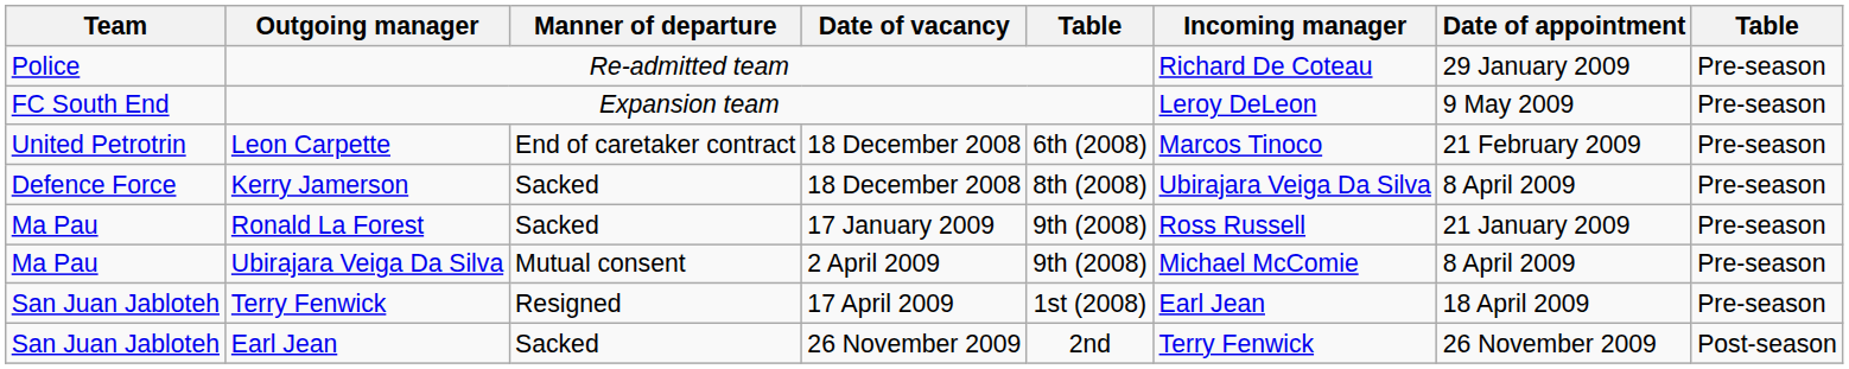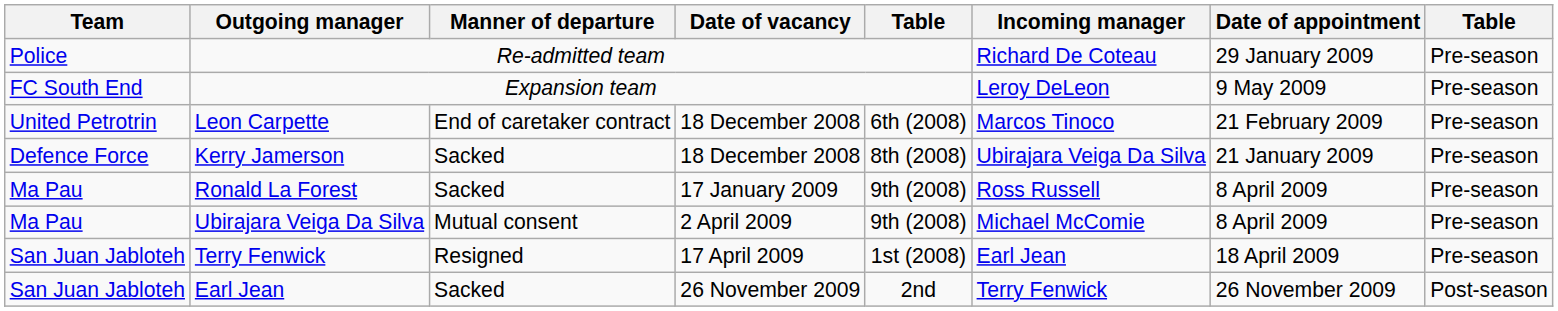Kerry Jamerson | Date of appointment: 8 April 2009 -> 21 January 2009
Ronald La Forest | Date of appointment: 21 January 2009 -> 8 April 2009
